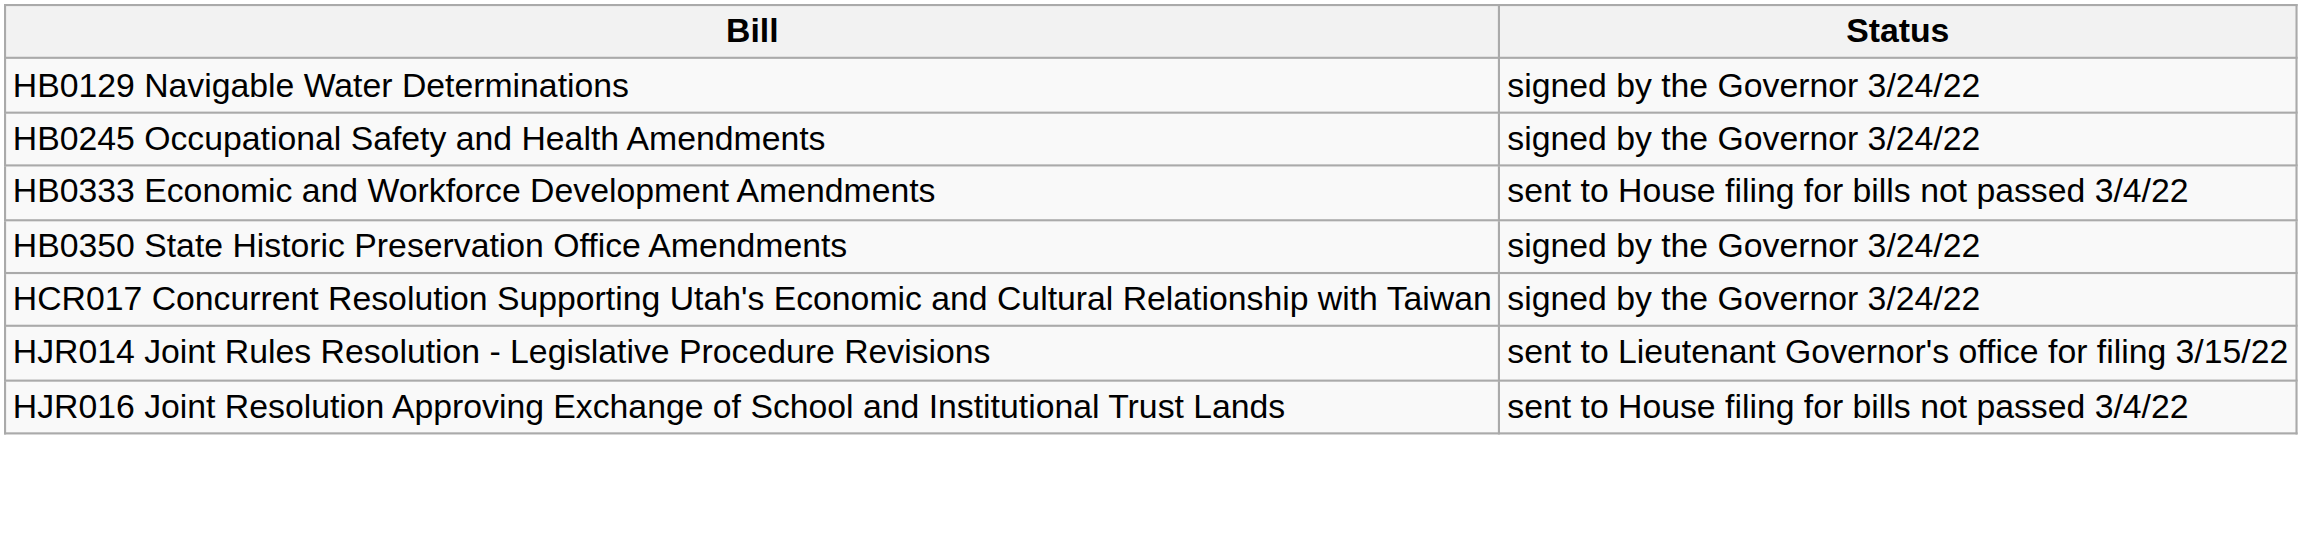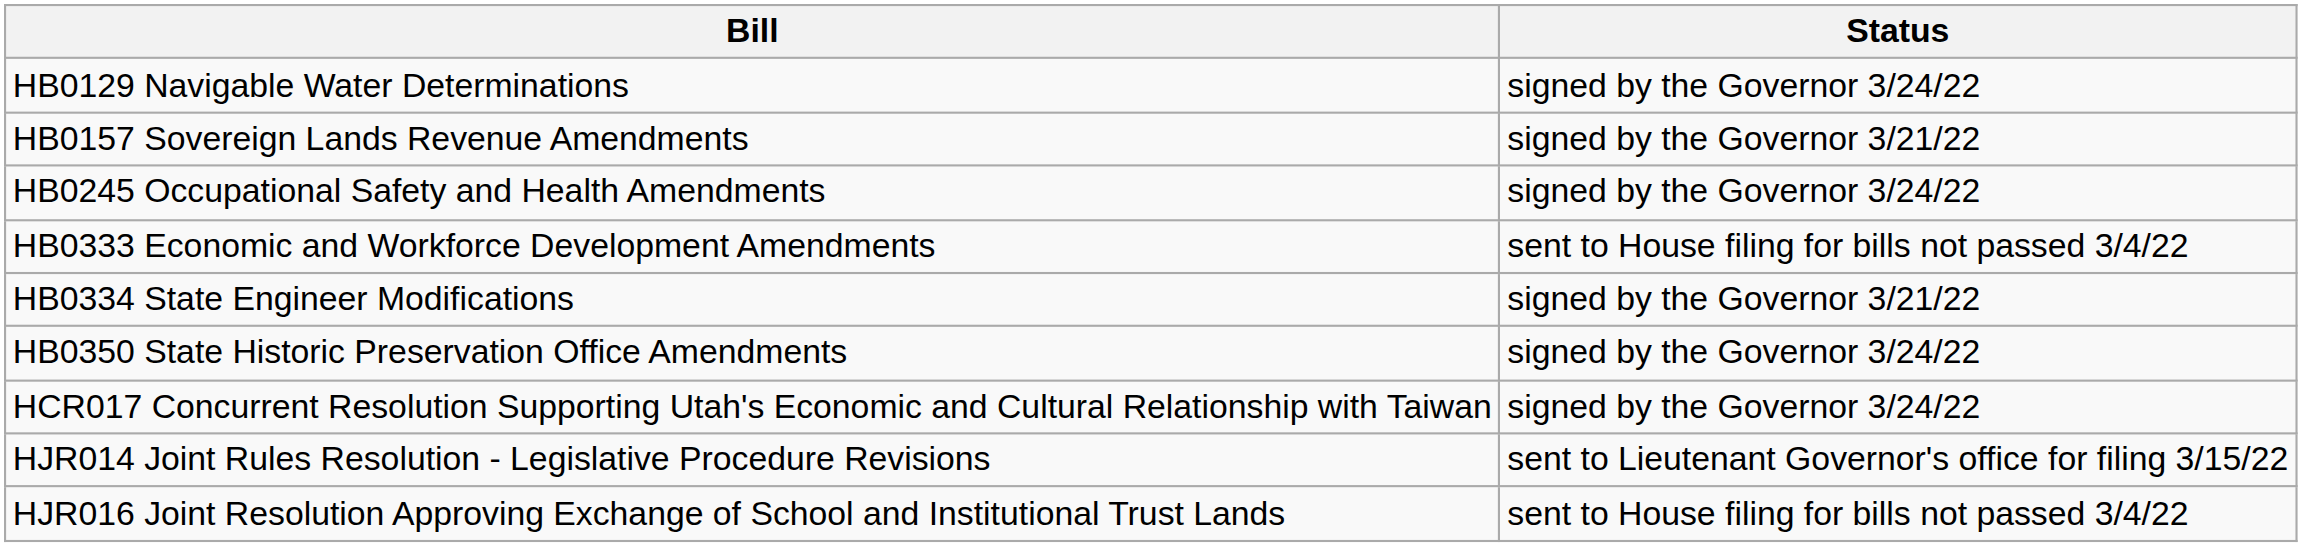+ row: HB0157 Sovereign Lands Revenue Amendments | signed by the Governor 3/21/22
+ row: HB0334 State Engineer Modifications | signed by the Governor 3/21/22
